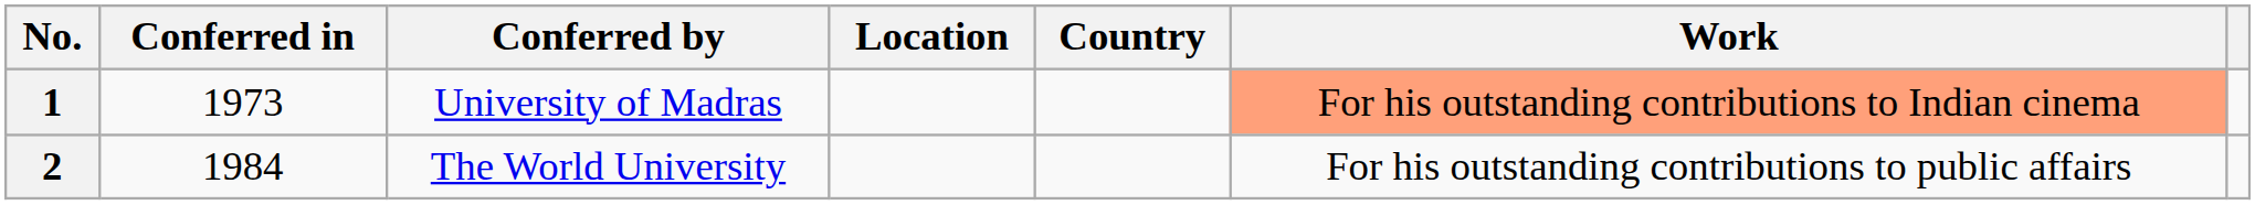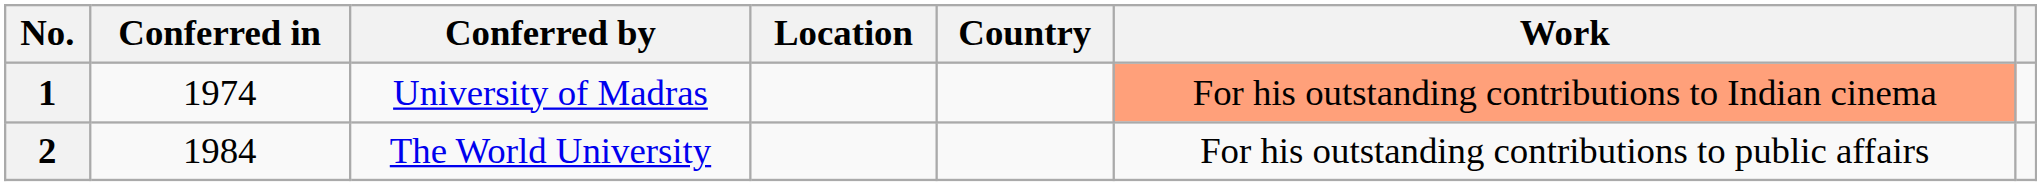1 | Conferred in: 1973 -> 1974
